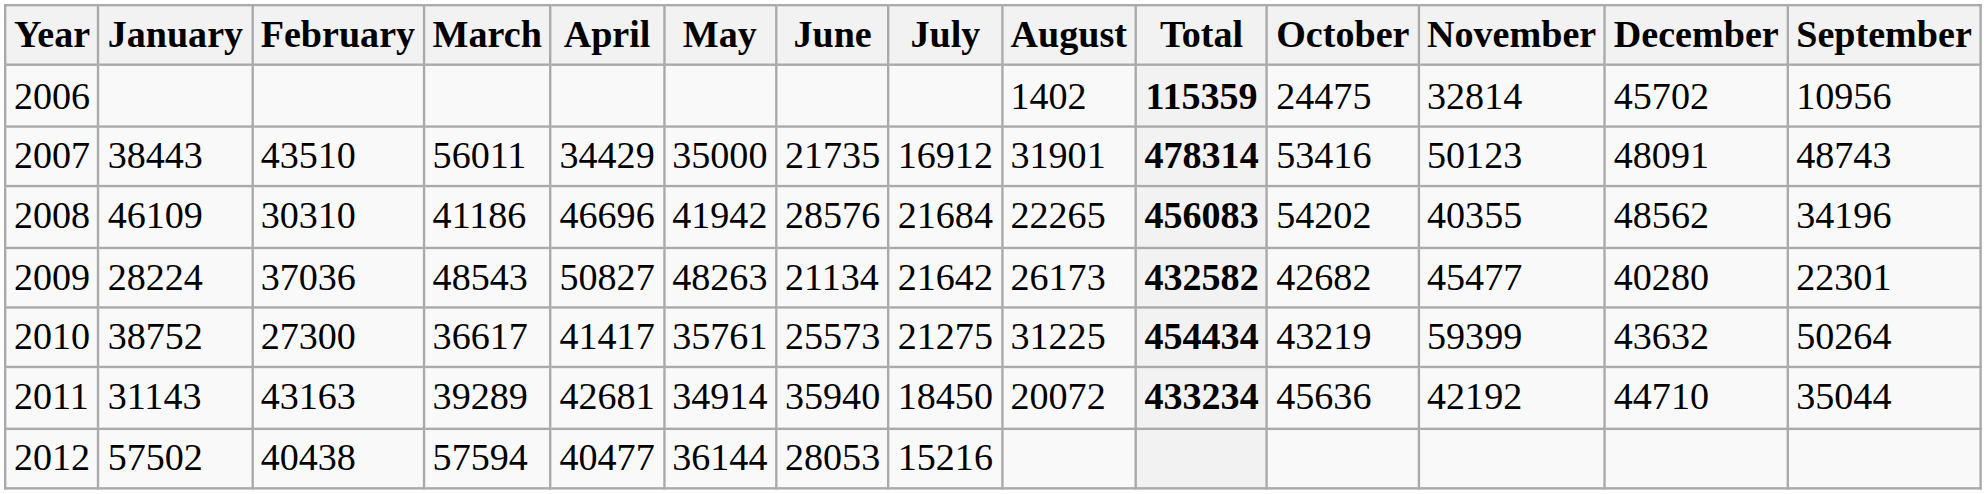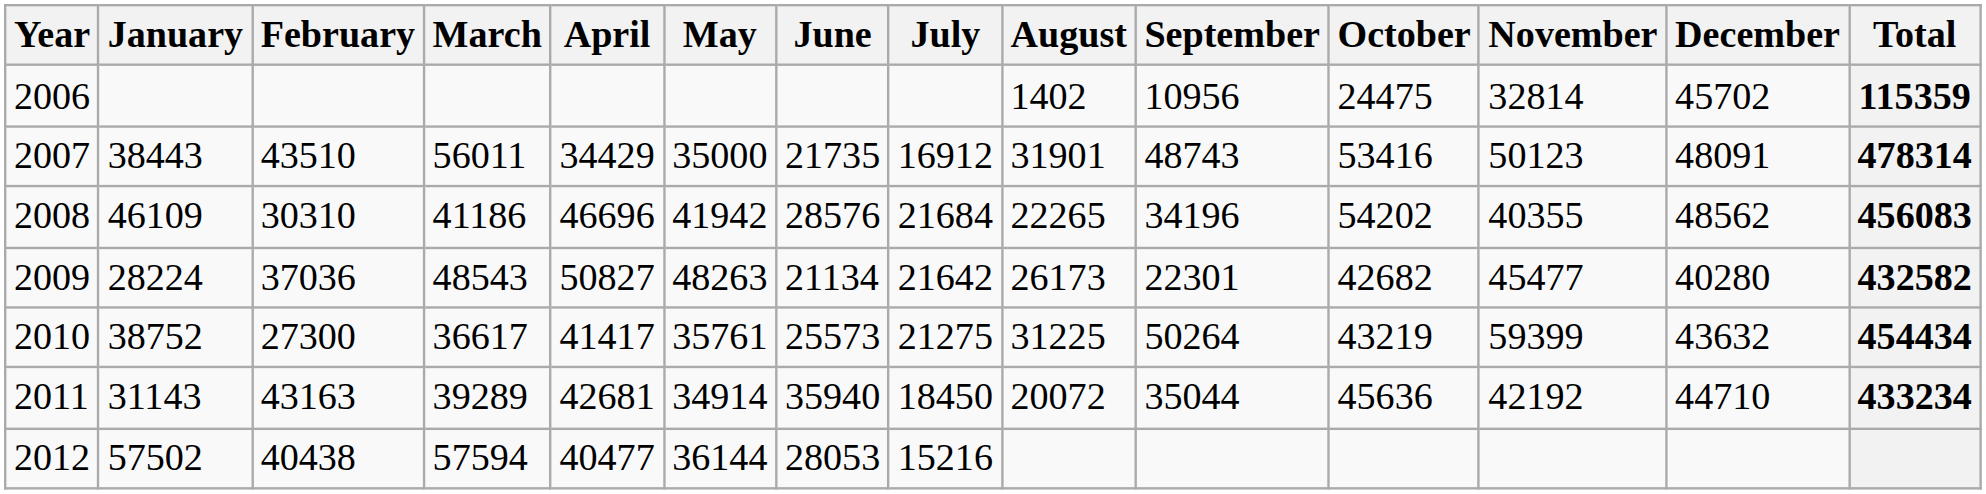columns swapped: September <-> Total
